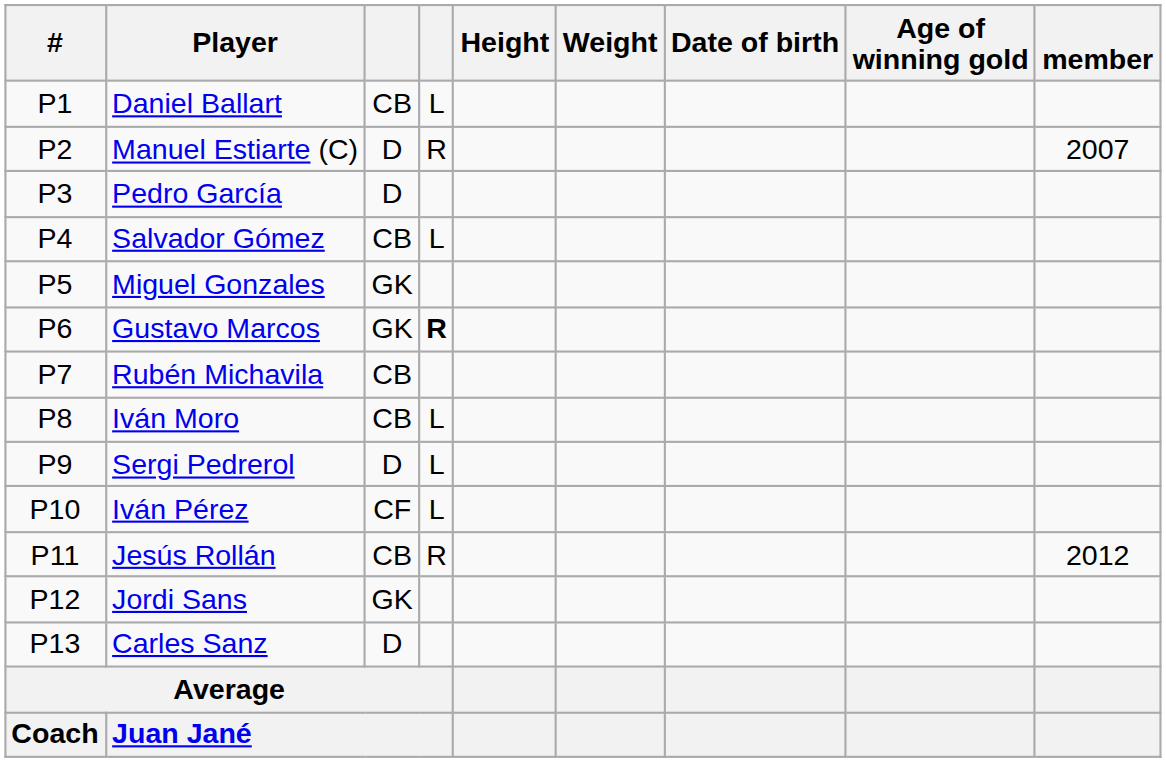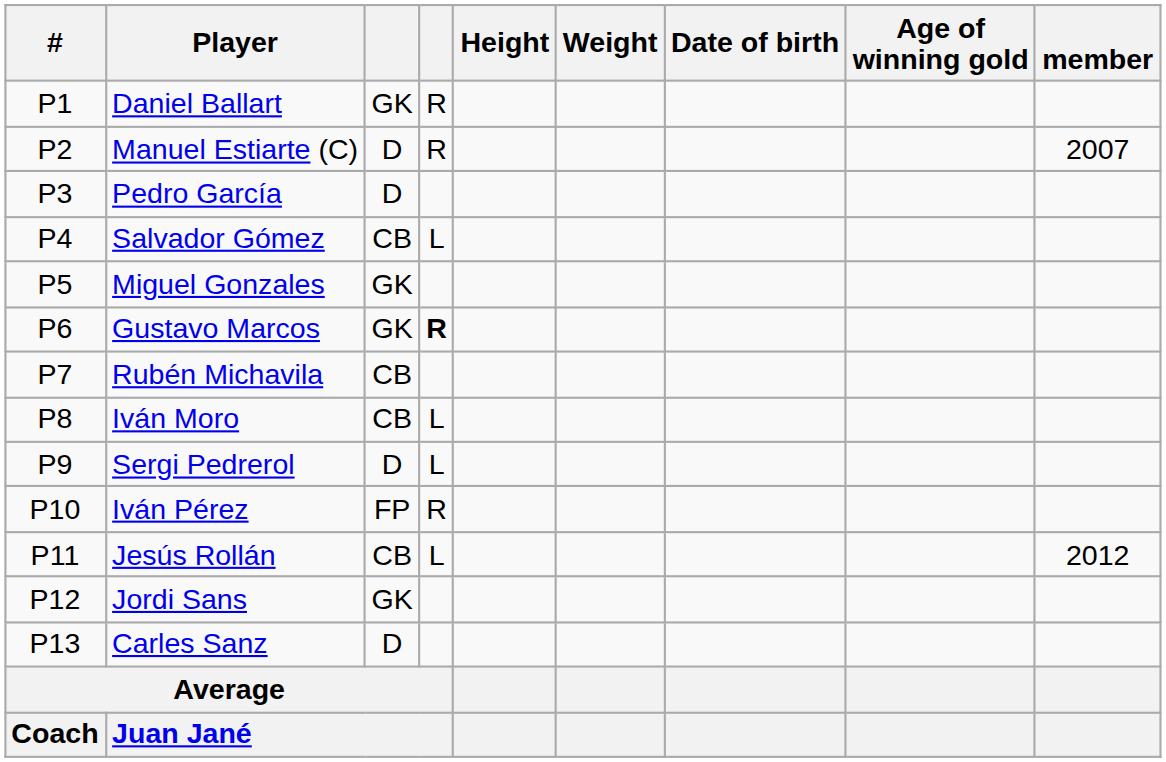Daniel Ballart | column 3: CB -> GK
Daniel Ballart | column 4: L -> R
Iván Pérez | column 3: CF -> FP
Iván Pérez | column 4: L -> R
Jesús Rollán | column 4: R -> L
